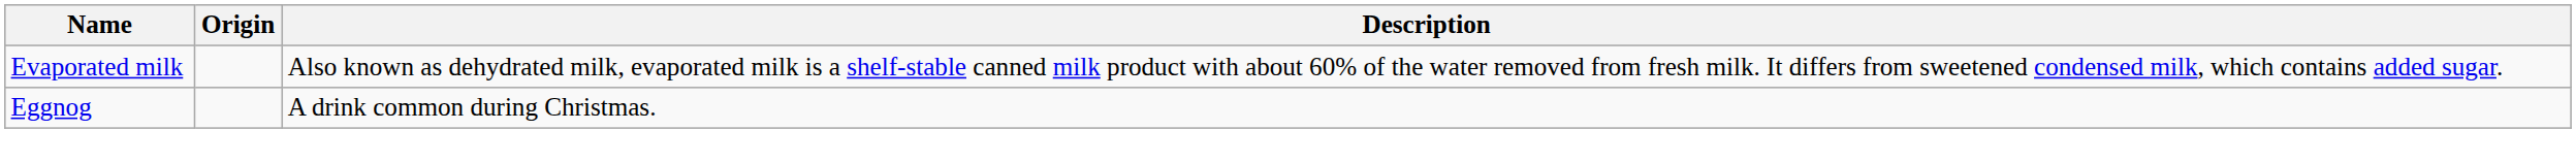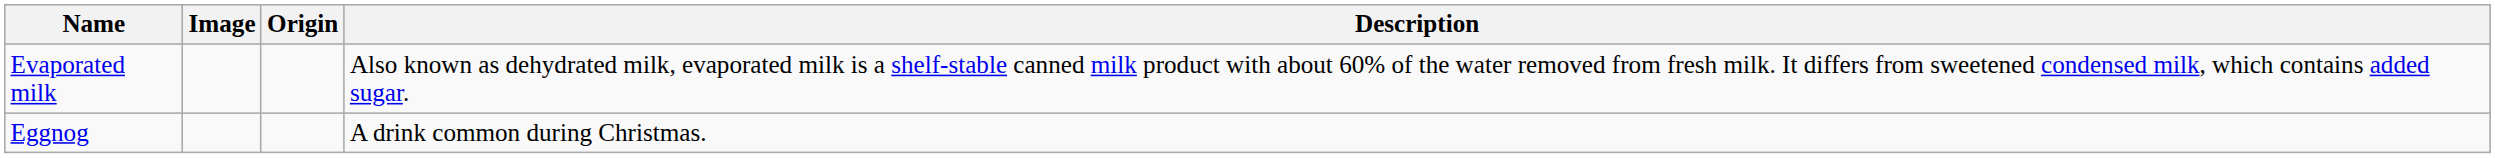+ column: Image
